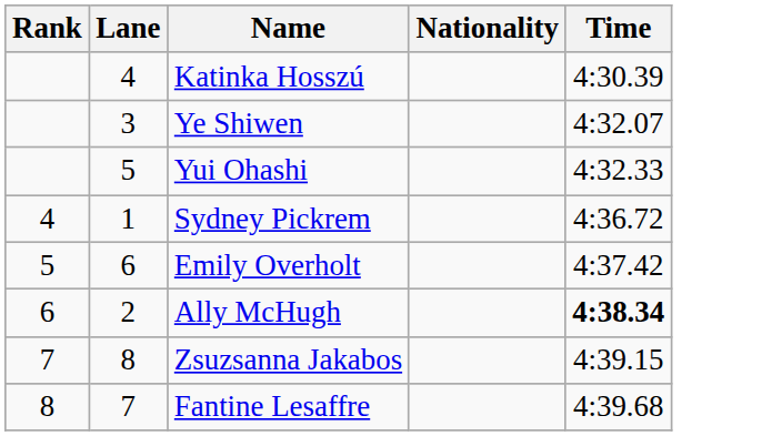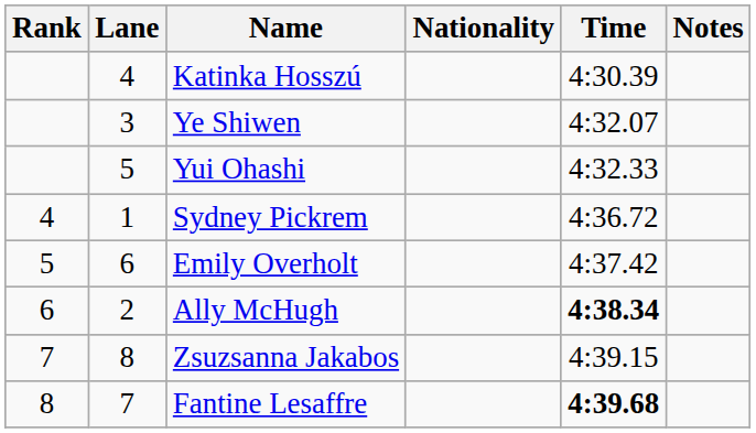+ column: Notes
Fantine Lesaffre | Time: normal -> bold
